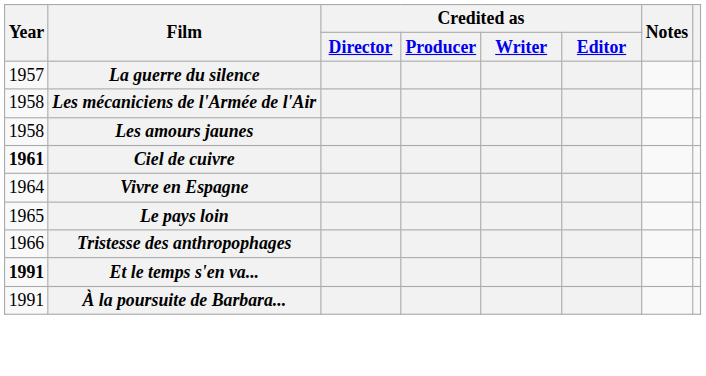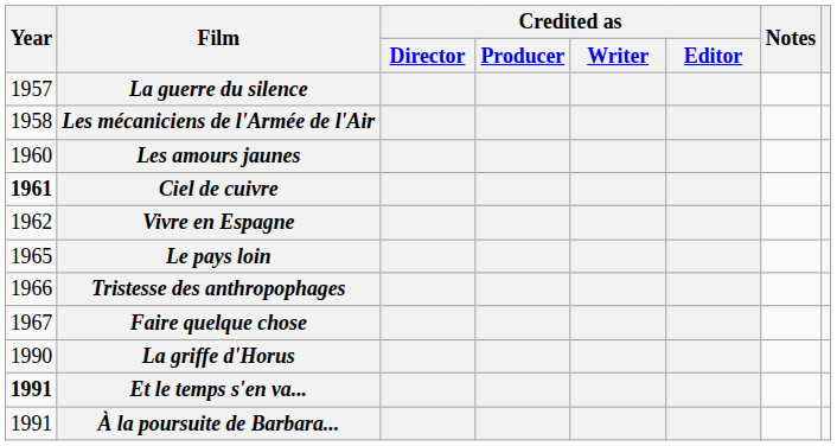Les amours jaunes | Year: 1958 -> 1960
Vivre en Espagne | Year: 1964 -> 1962
+ row: 1967 | Faire quelque chose
+ row: 1990 | La griffe d'Horus
